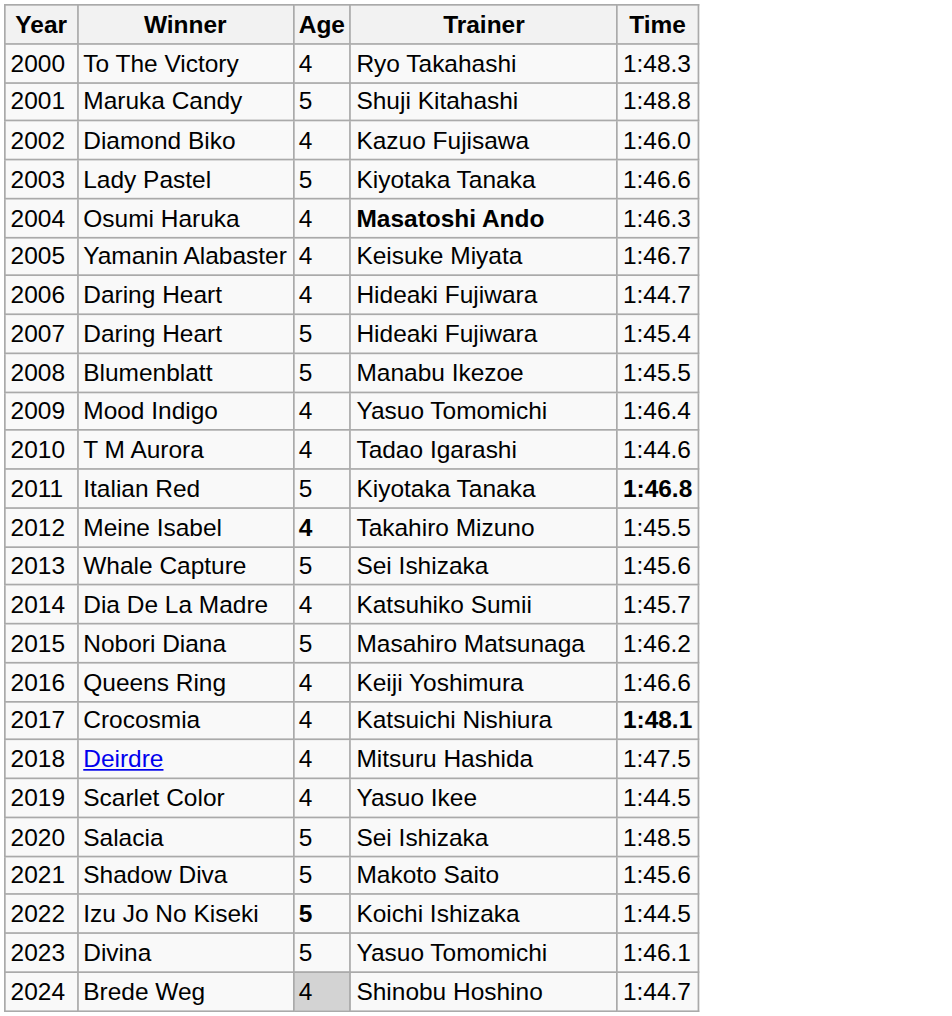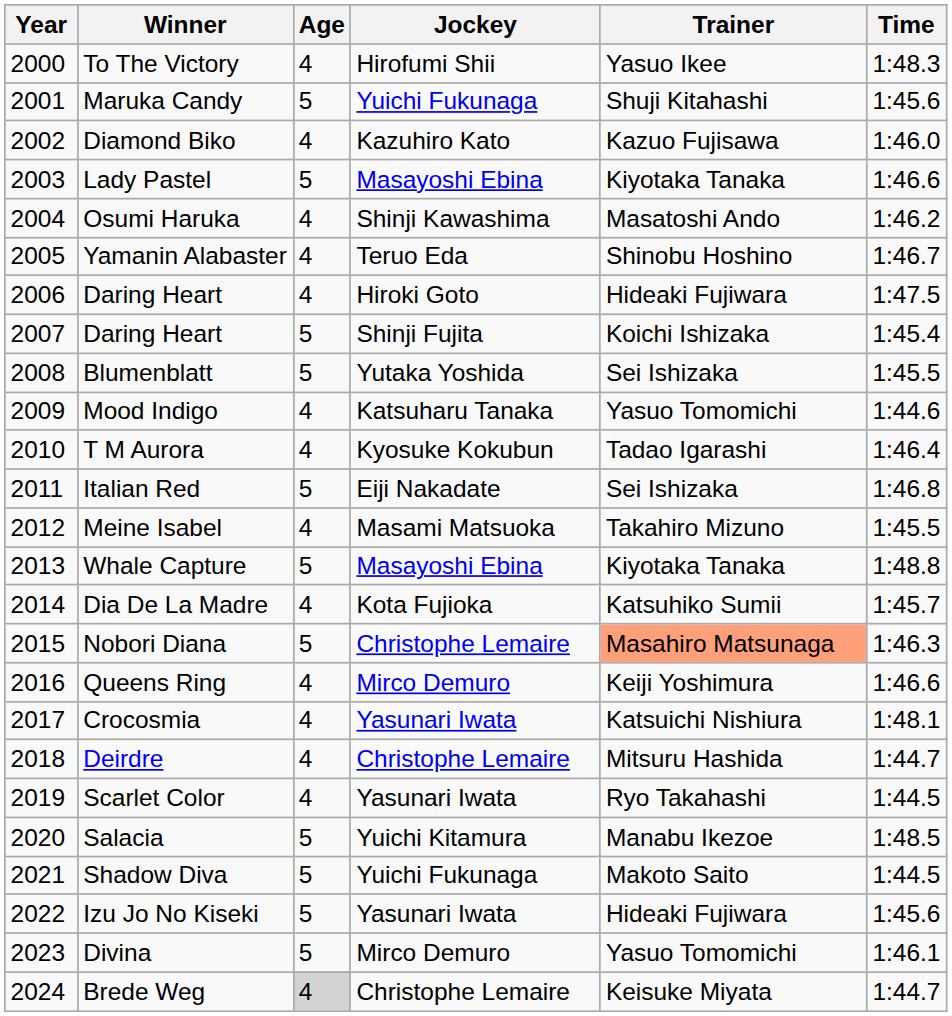+ column: Jockey | Hirofumi Shii | Yuichi Fukunaga | Kazuhiro Kato | Masayoshi Ebina | Shinji Kawashima | Teruo Eda | Hiroki Goto | Shinji Fujita | Yutaka Yoshida | Katsuharu Tanaka | Kyosuke Kokubun | Eiji Nakadate | Masami Matsuoka | Masayoshi Ebina | Kota Fujioka | Christophe Lemaire | Mirco Demuro | Yasunari Iwata | Christophe Lemaire | Yasunari Iwata | Yuichi Kitamura | Yuichi Fukunaga | Yasunari Iwata | Mirco Demuro | Christophe Lemaire
To The Victory | Trainer: Ryo Takahashi -> Yasuo Ikee
Maruka Candy | Time: 1:48.8 -> 1:45.6
Osumi Haruka | Trainer: bold -> normal
Osumi Haruka | Time: 1:46.3 -> 1:46.2
Yamanin Alabaster | Trainer: Keisuke Miyata -> Shinobu Hoshino
2006 / Daring Heart | Time: 1:44.7 -> 1:47.5
2007 / Daring Heart | Trainer: Hideaki Fujiwara -> Koichi Ishizaka
Blumenblatt | Trainer: Manabu Ikezoe -> Sei Ishizaka
Mood Indigo | Time: 1:46.4 -> 1:44.6
T M Aurora | Time: 1:44.6 -> 1:46.4
Italian Red | Trainer: Kiyotaka Tanaka -> Sei Ishizaka
Italian Red | Time: bold -> normal
Meine Isabel | Age: bold -> normal
Whale Capture | Trainer: Sei Ishizaka -> Kiyotaka Tanaka
Whale Capture | Time: 1:45.6 -> 1:48.8
Nobori Diana | Trainer: no background -> lightsalmon background
Nobori Diana | Time: 1:46.2 -> 1:46.3
Crocosmia | Time: bold -> normal
Deirdre | Time: 1:47.5 -> 1:44.7
Scarlet Color | Trainer: Yasuo Ikee -> Ryo Takahashi
Salacia | Trainer: Sei Ishizaka -> Manabu Ikezoe
Shadow Diva | Time: 1:45.6 -> 1:44.5
Izu Jo No Kiseki | Age: bold -> normal
Izu Jo No Kiseki | Trainer: Koichi Ishizaka -> Hideaki Fujiwara
Izu Jo No Kiseki | Time: 1:44.5 -> 1:45.6
Brede Weg | Trainer: Shinobu Hoshino -> Keisuke Miyata
